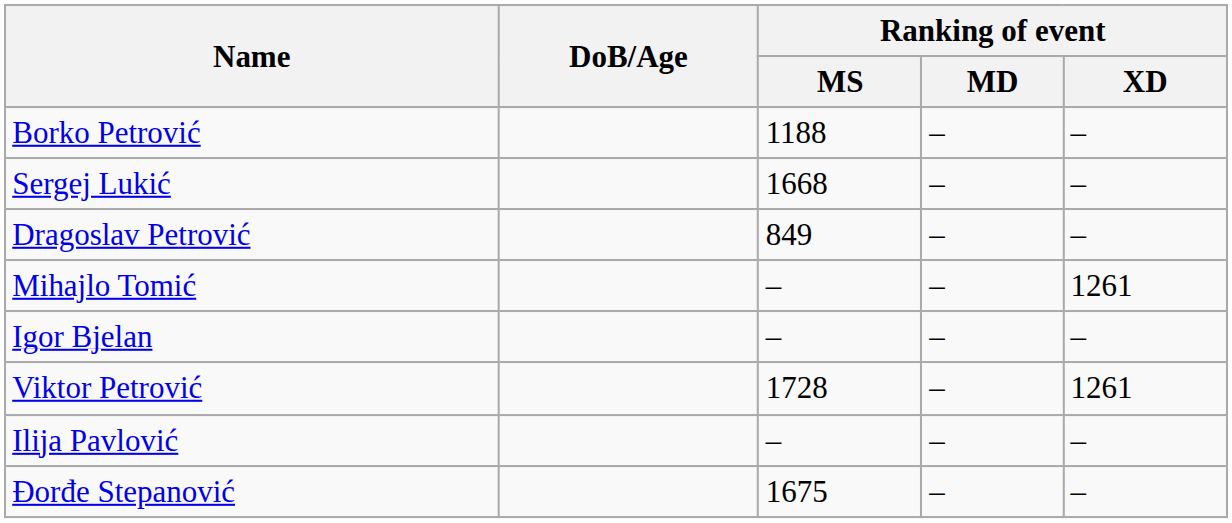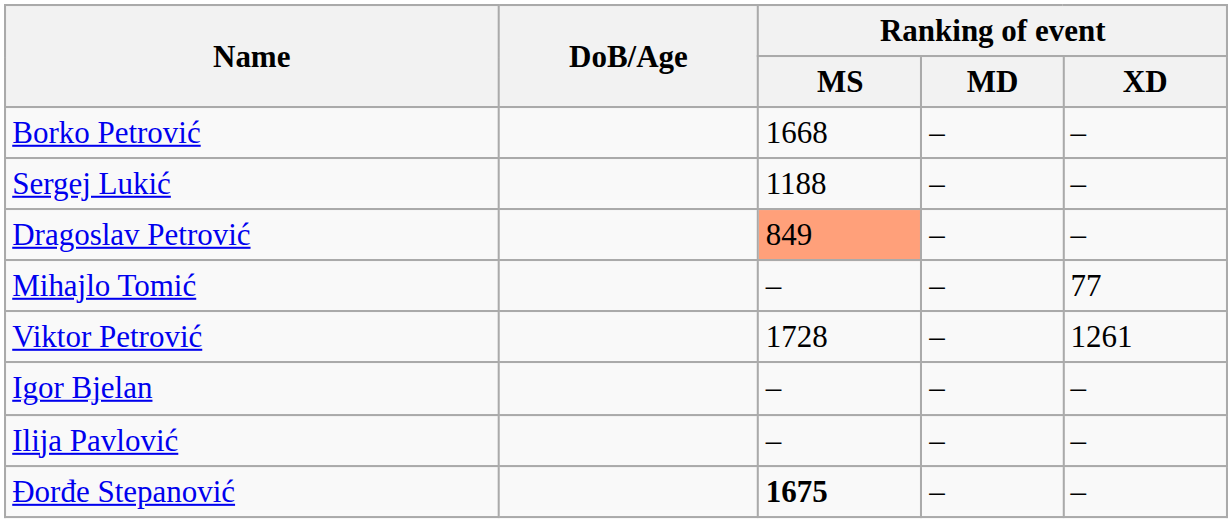Borko Petrović | Ranking of event / MS: 1188 -> 1668
Sergej Lukić | Ranking of event / MS: 1668 -> 1188
Dragoslav Petrović | Ranking of event / MS: no background -> lightsalmon background
Mihajlo Tomić | Ranking of event / XD: 1261 -> 77
rows swapped: Igor Bjelan <-> Viktor Petrović
Đorđe Stepanović | Ranking of event / MS: normal -> bold
